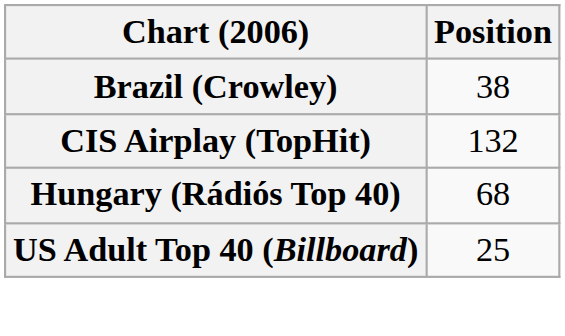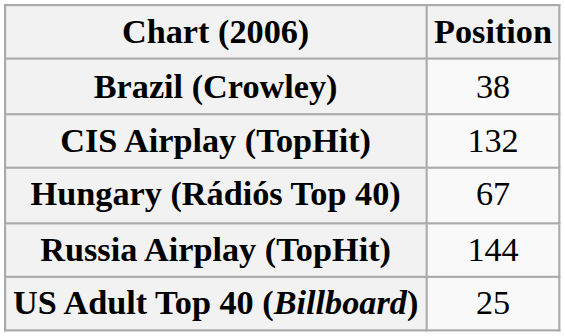Hungary (Rádiós Top 40) | Position: 68 -> 67
+ row: Russia Airplay (TopHit) | 144
